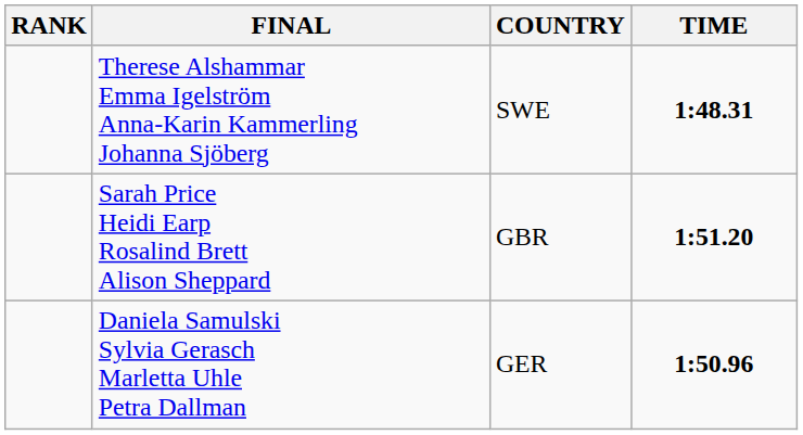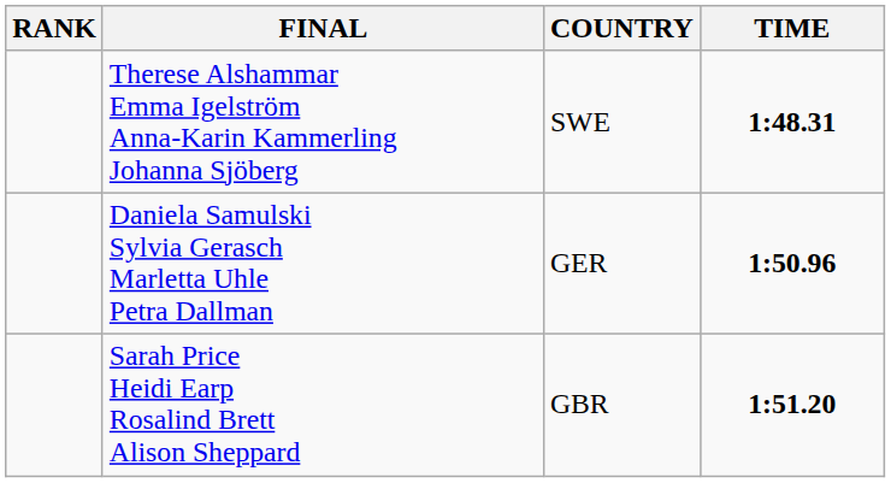rows swapped: Daniela Samulski Sylvia Gerasch Marletta Uhle Petra Dallman <-> Sarah Price Heidi Earp Rosalind Brett Alison Sheppard
